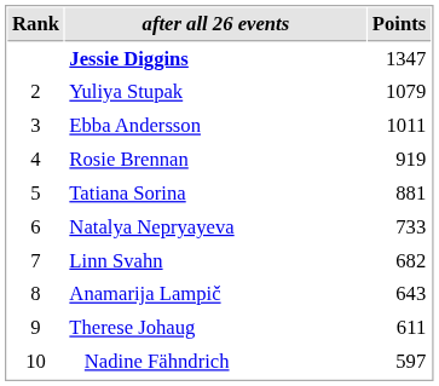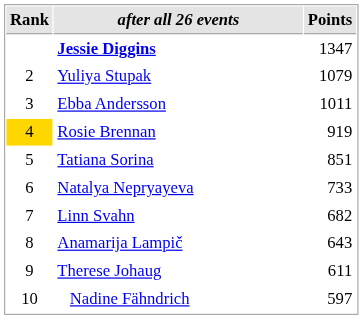Rosie Brennan | Rank: no background -> gold background
Tatiana Sorina | Points: 881 -> 851
